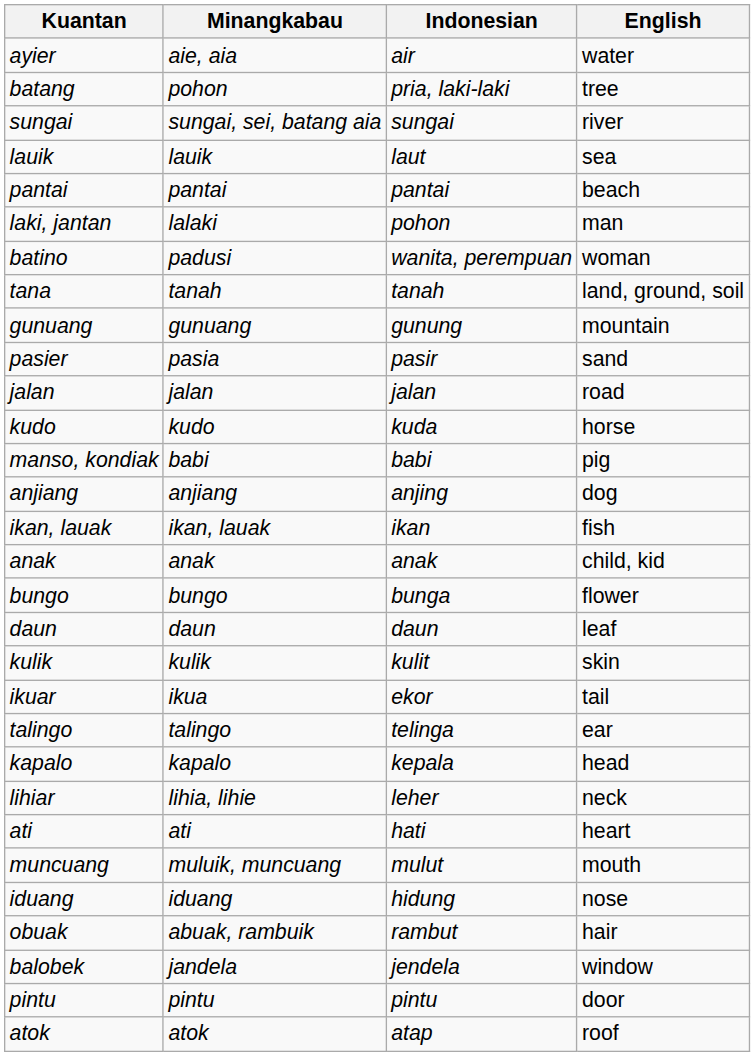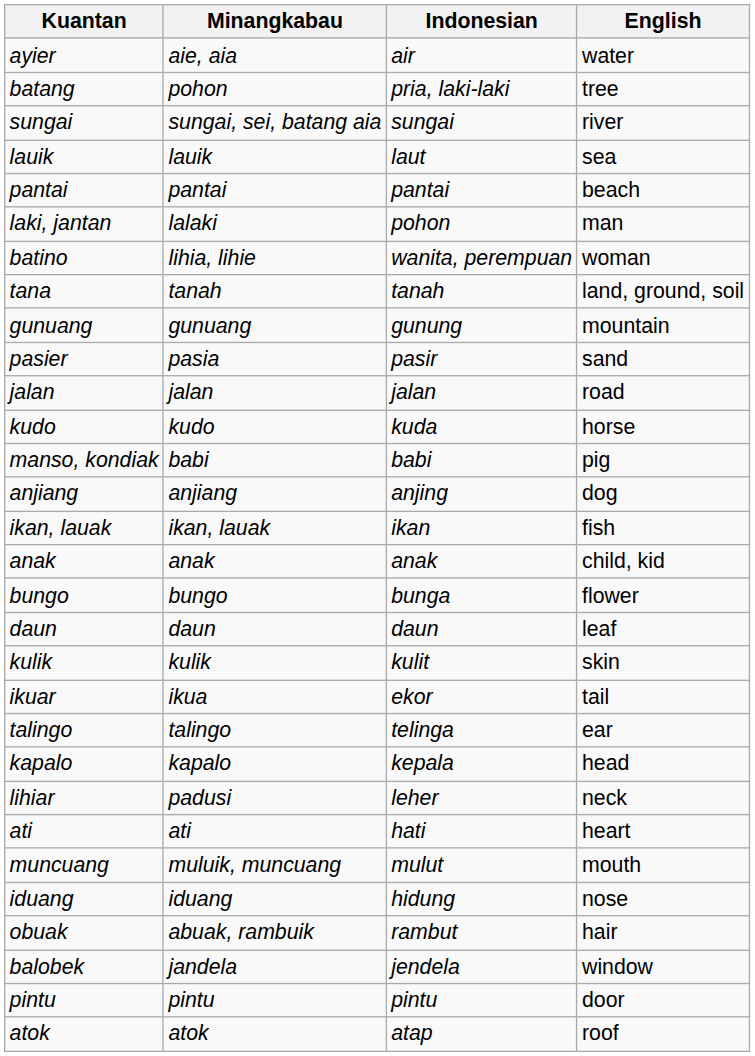batino | Minangkabau: padusi -> lihia, lihie
lihiar | Minangkabau: lihia, lihie -> padusi
